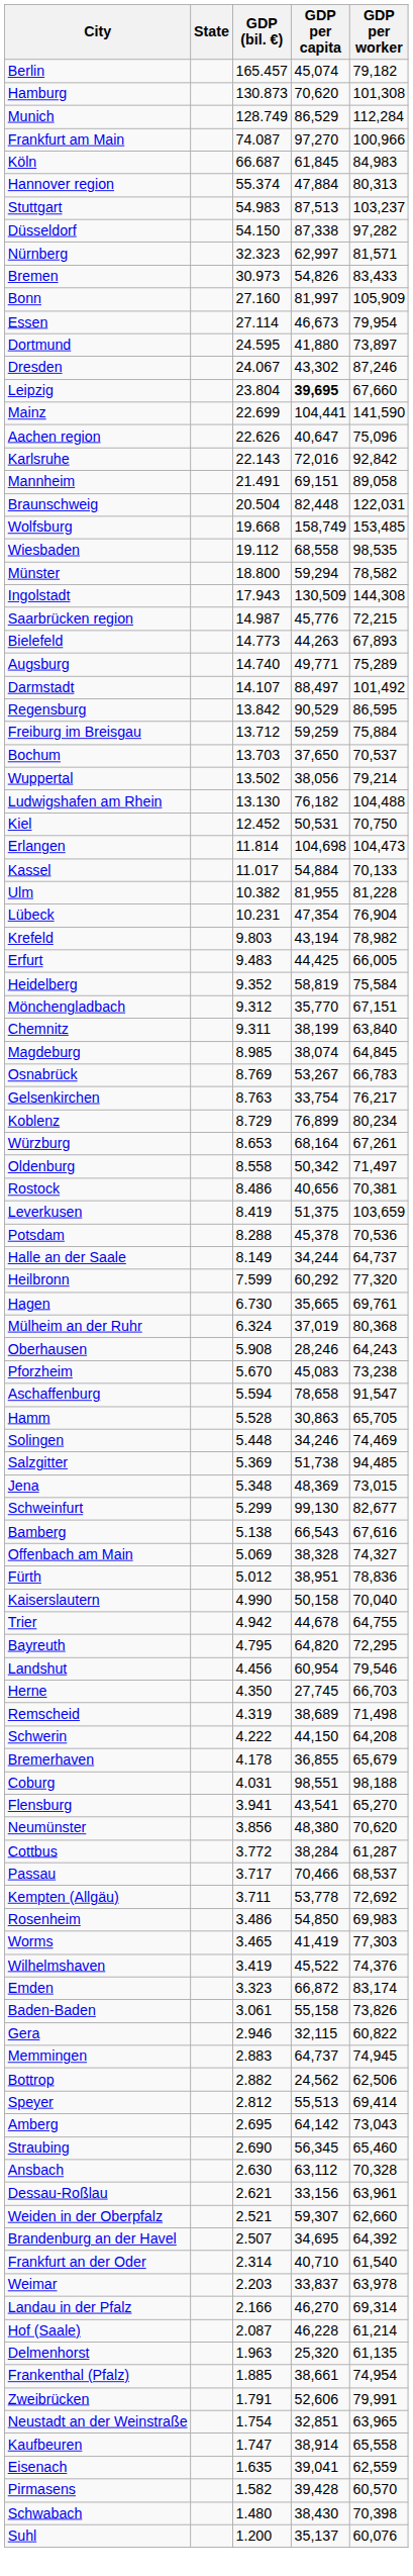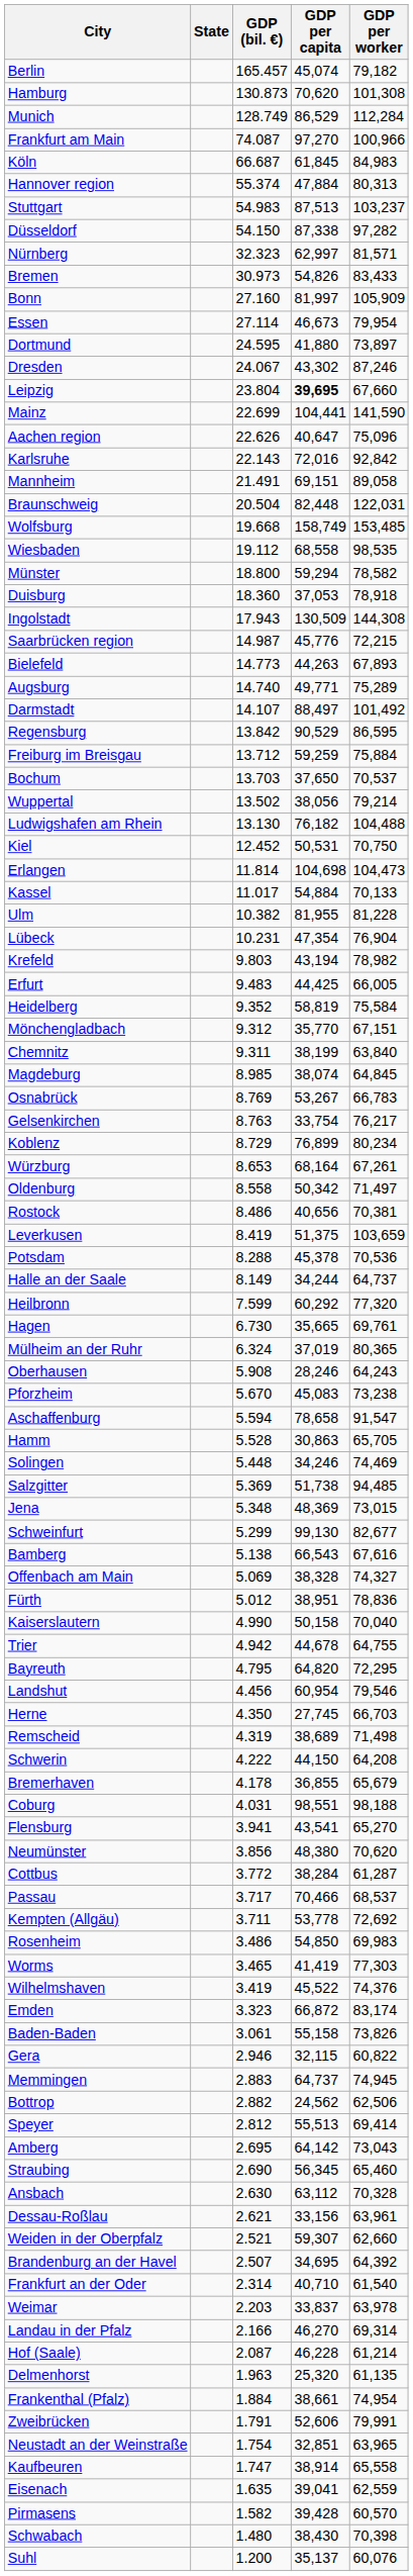+ row: Duisburg | 18.360 | 37,053 | 78,918
Mülheim an der Ruhr | GDP per worker: 80,368 -> 80,365
Frankenthal (Pfalz) | GDP (bil. €): 1.885 -> 1.884
